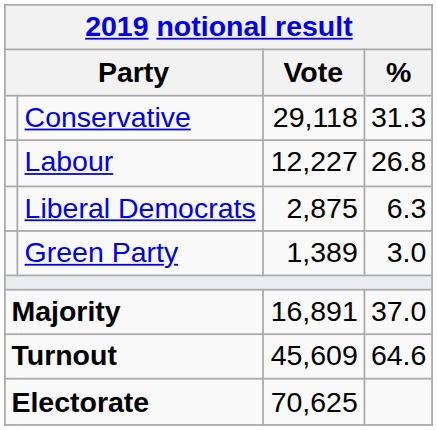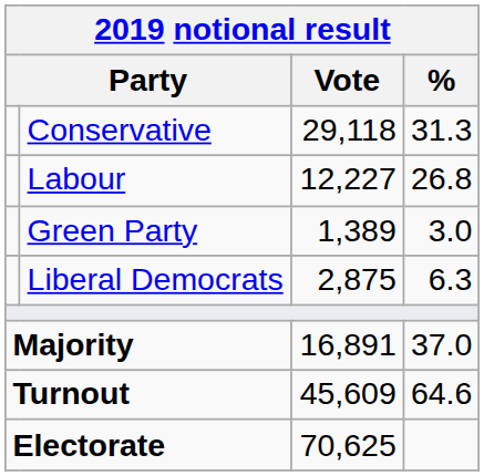rows swapped: Liberal Democrats <-> Green Party
